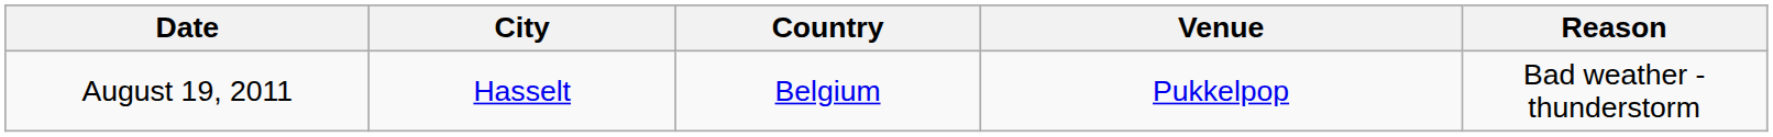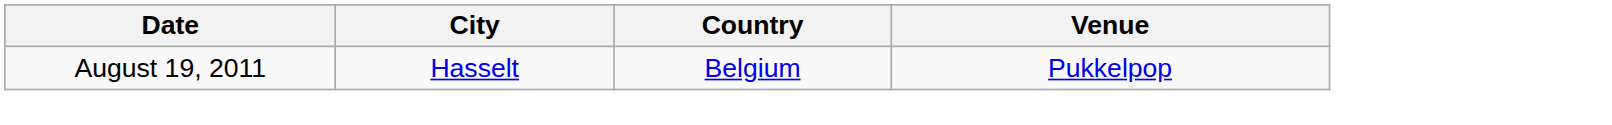- column: Reason | Bad weather - thunderstorm
